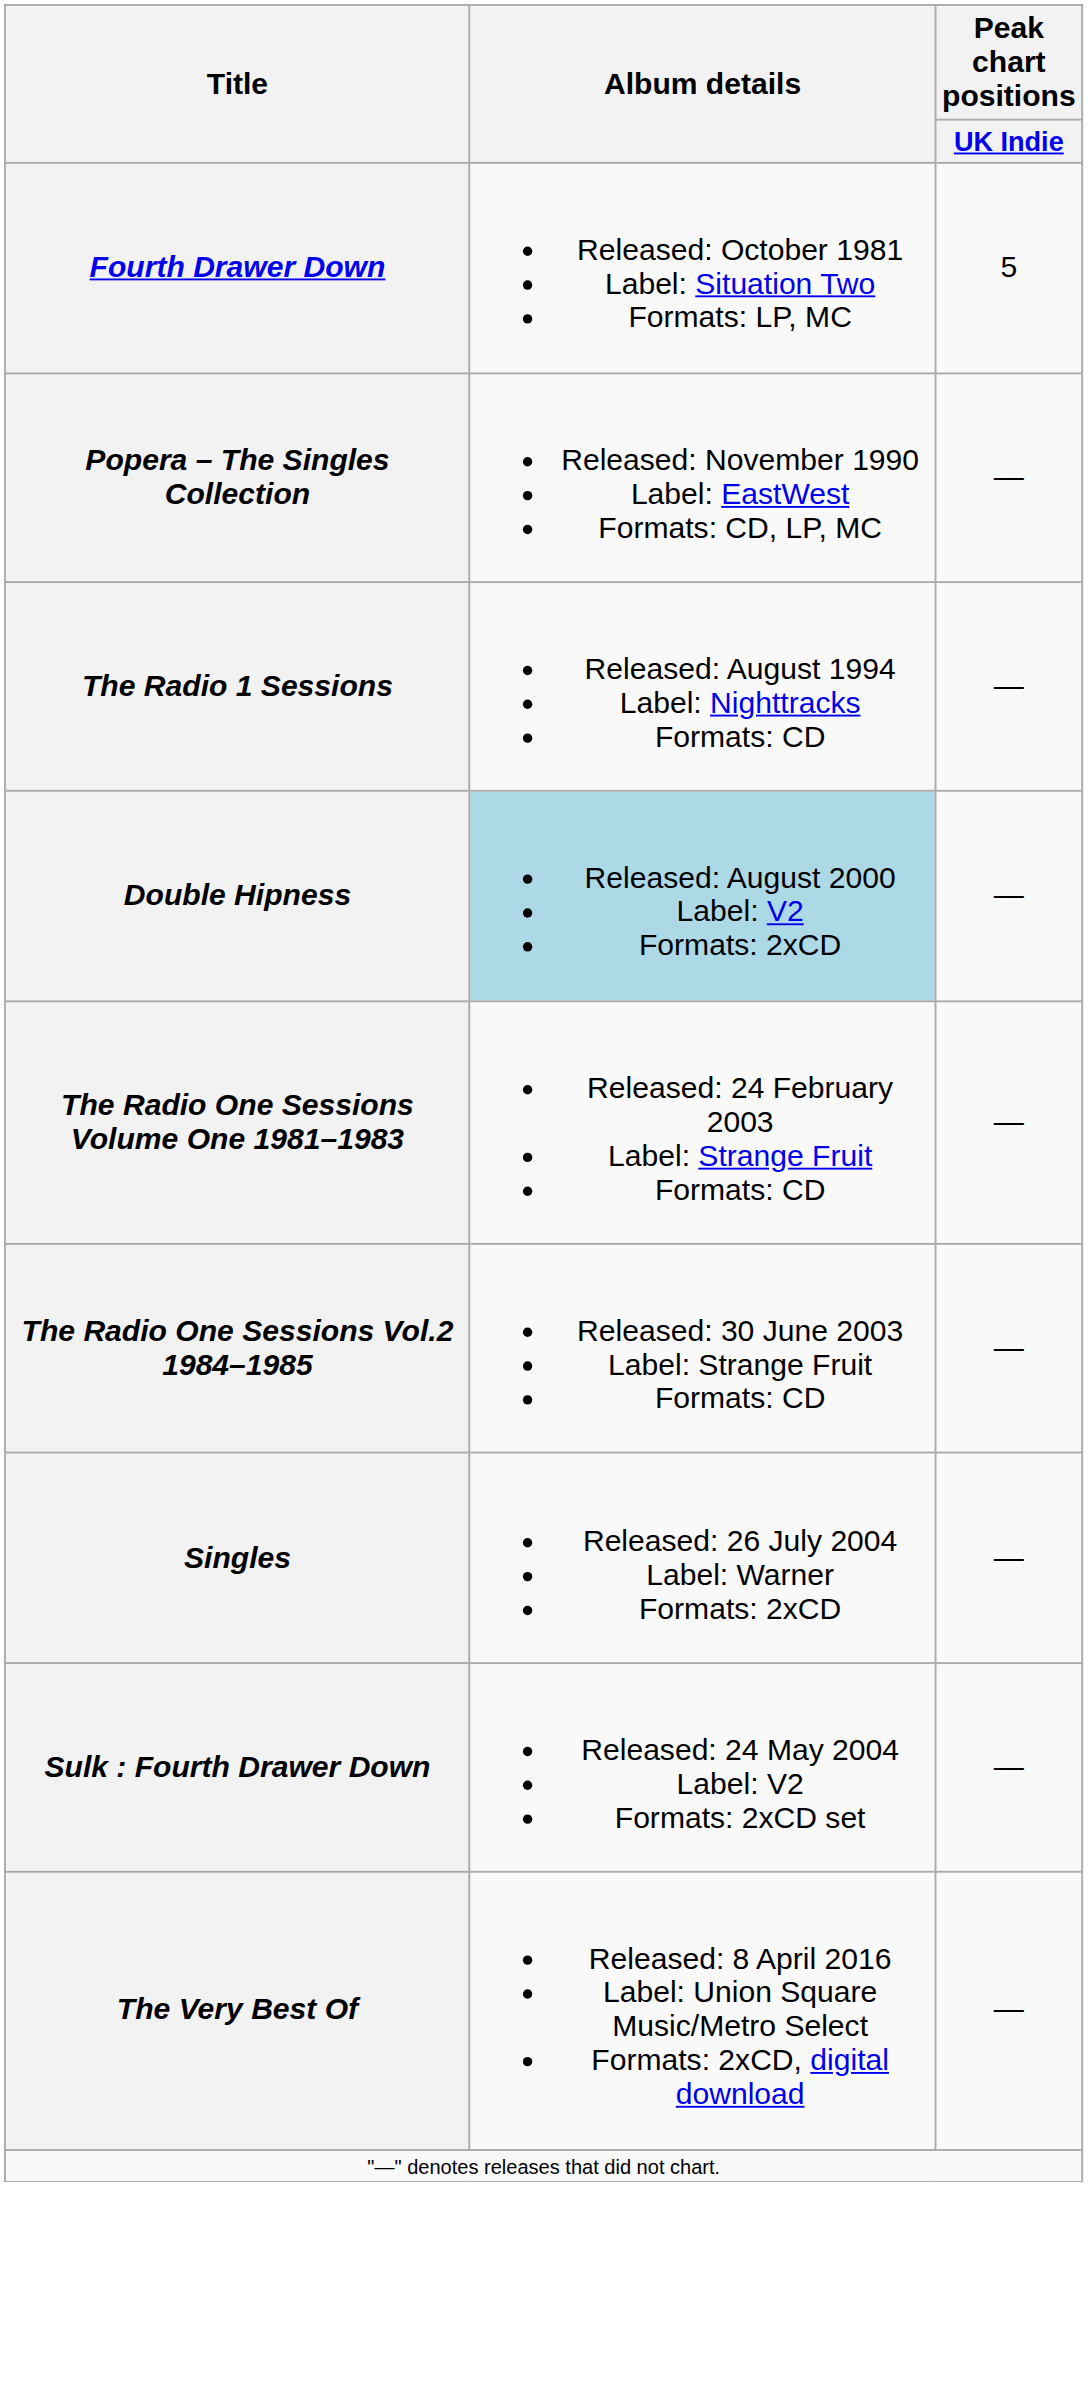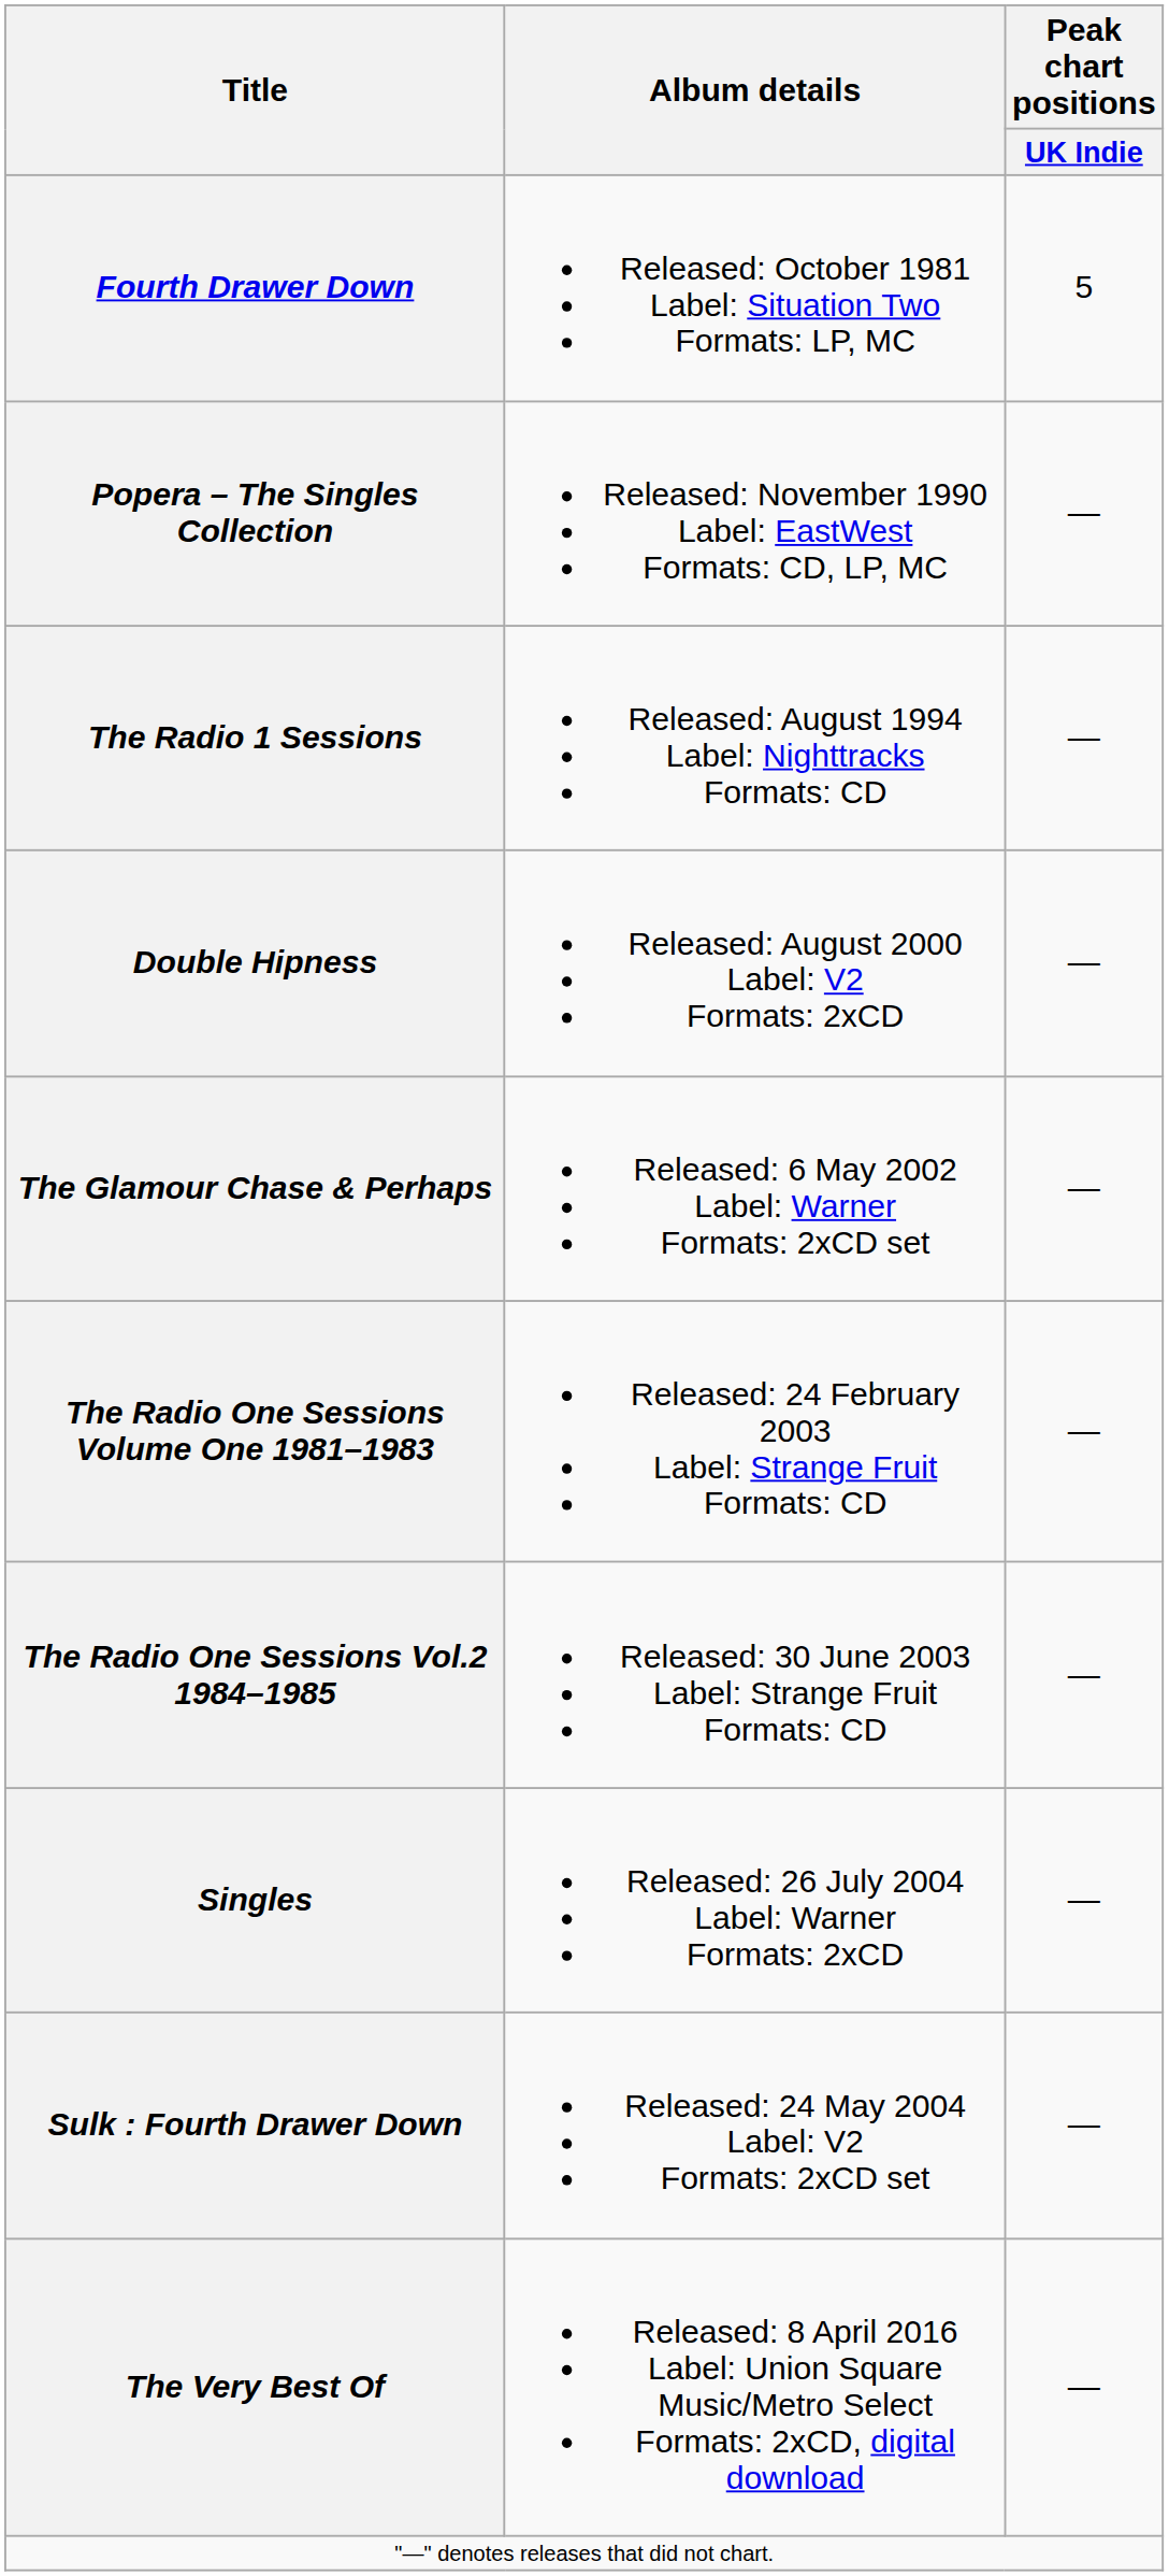Double Hipness | Album details: lightblue background -> no background
+ row: The Glamour Chase & Perhaps | Released: 6 May 2002 Label: Warner Formats: 2xCD set | —
